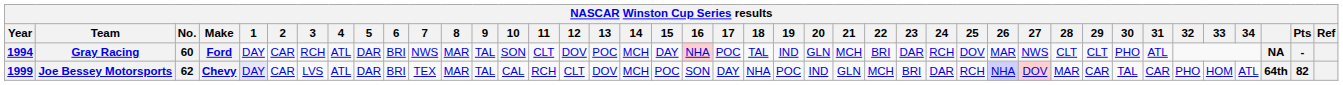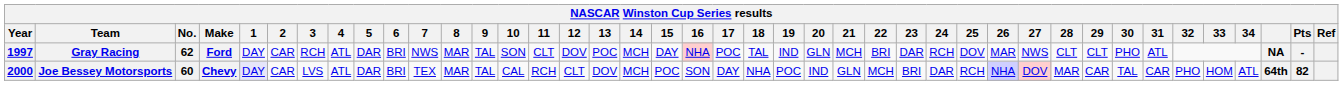Gray Racing | Year: 1994 -> 1997
Gray Racing | No.: 60 -> 62
Joe Bessey Motorsports | Year: 1999 -> 2000
Joe Bessey Motorsports | No.: 62 -> 60
